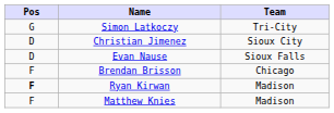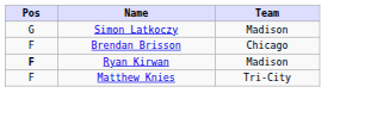Simon Latkoczy | Team: Tri-City -> Madison
- row: D | Christian Jimenez | Sioux City
- row: D | Evan Nause | Sioux Falls
Matthew Knies | Team: Madison -> Tri-City
